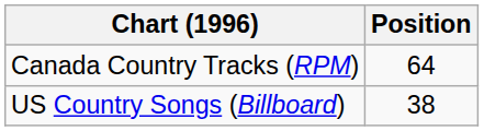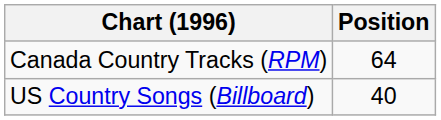US Country Songs (Billboard) | Position: 38 -> 40
